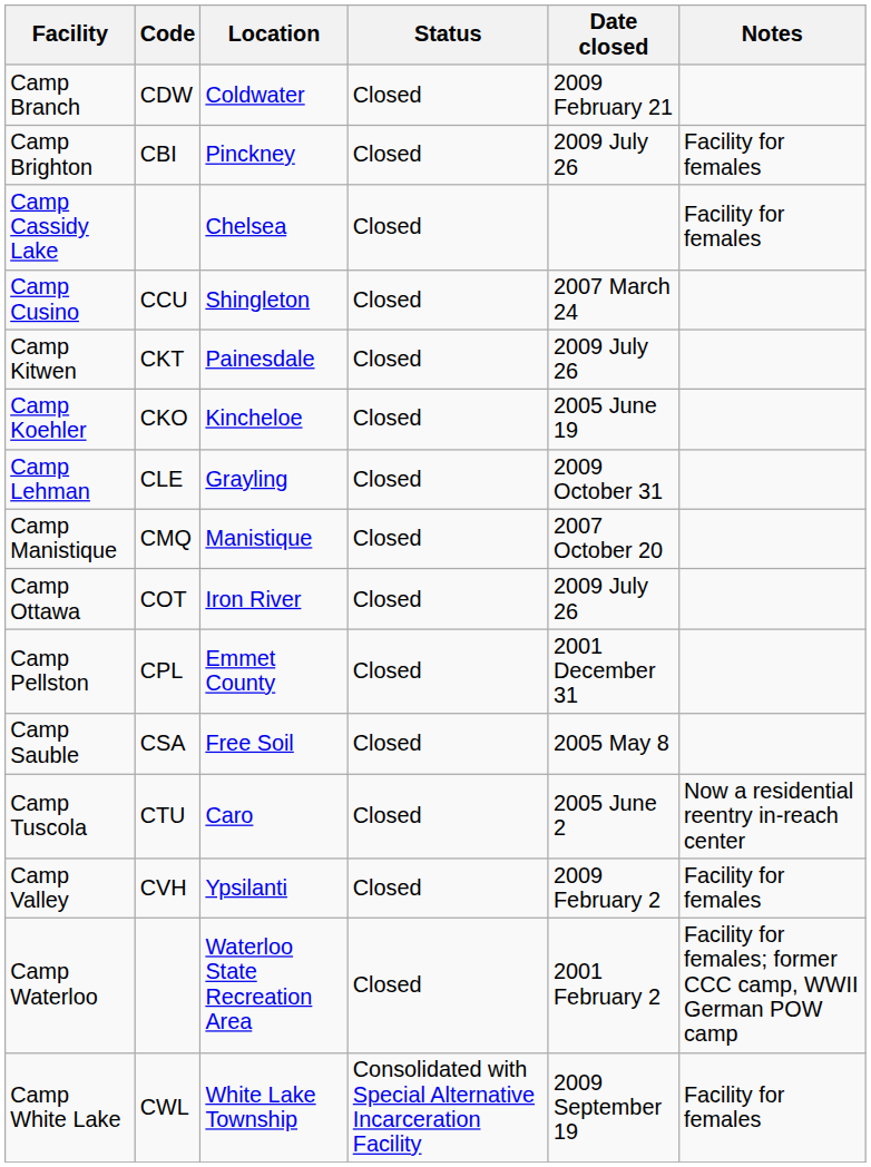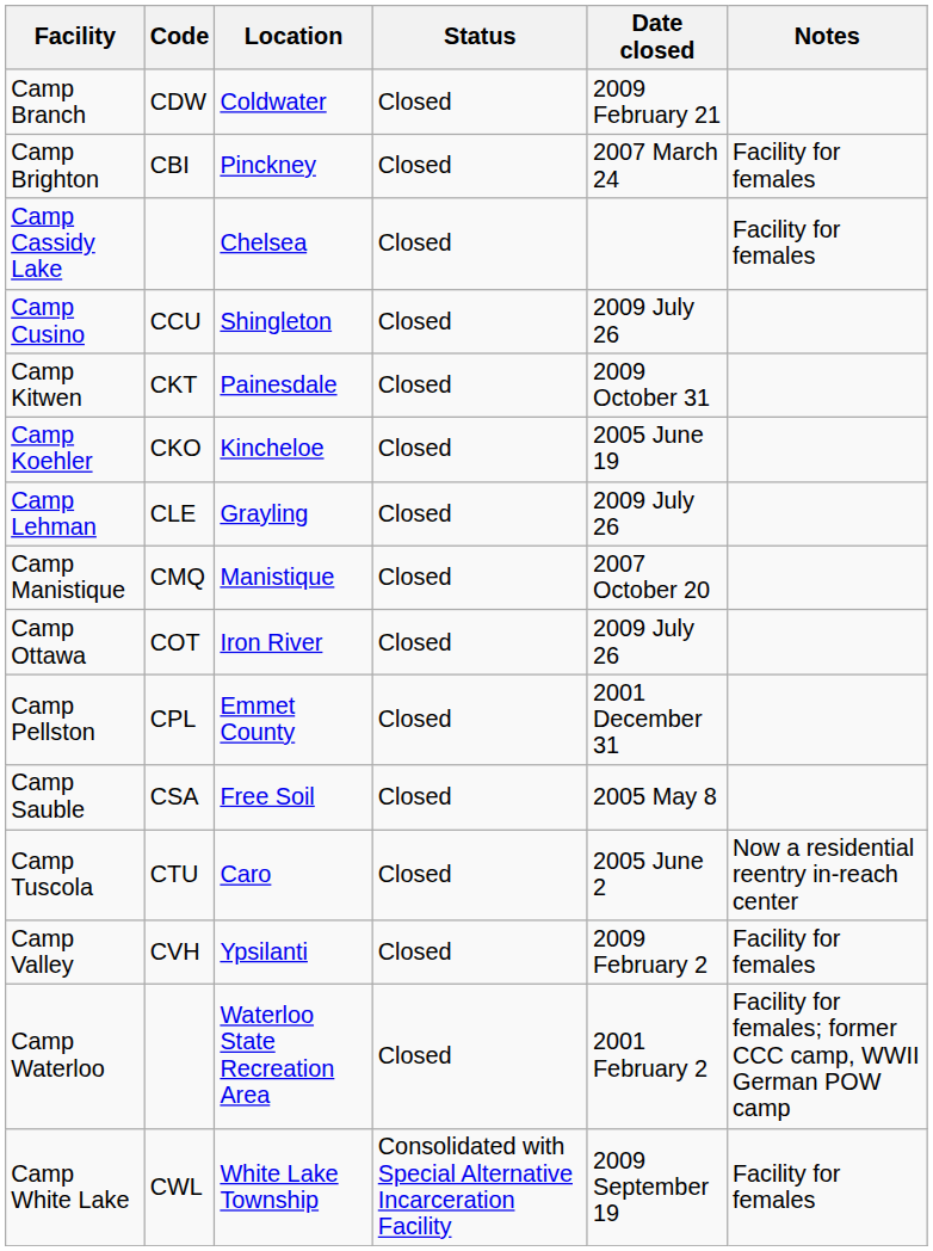Camp Brighton | Date closed: 2009 July 26 -> 2007 March 24
Camp Cusino | Date closed: 2007 March 24 -> 2009 July 26
Camp Kitwen | Date closed: 2009 July 26 -> 2009 October 31
Camp Lehman | Date closed: 2009 October 31 -> 2009 July 26
